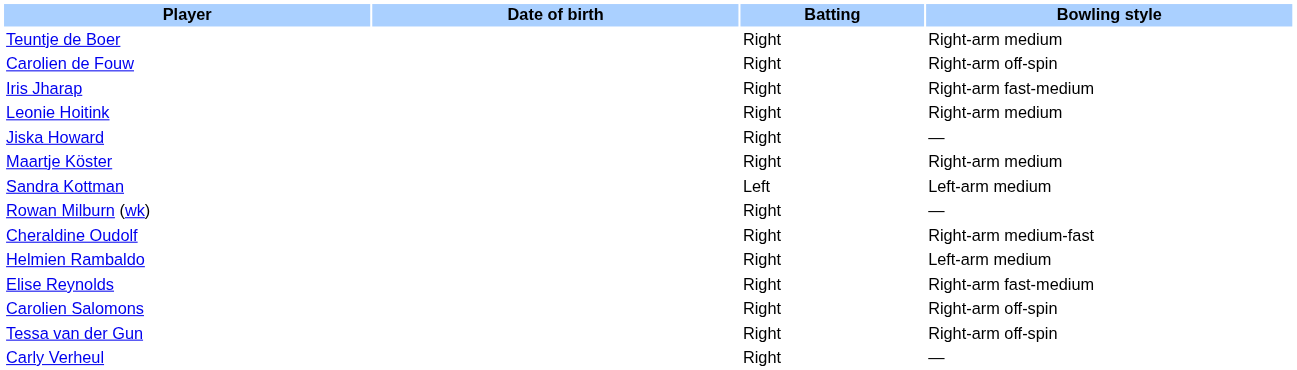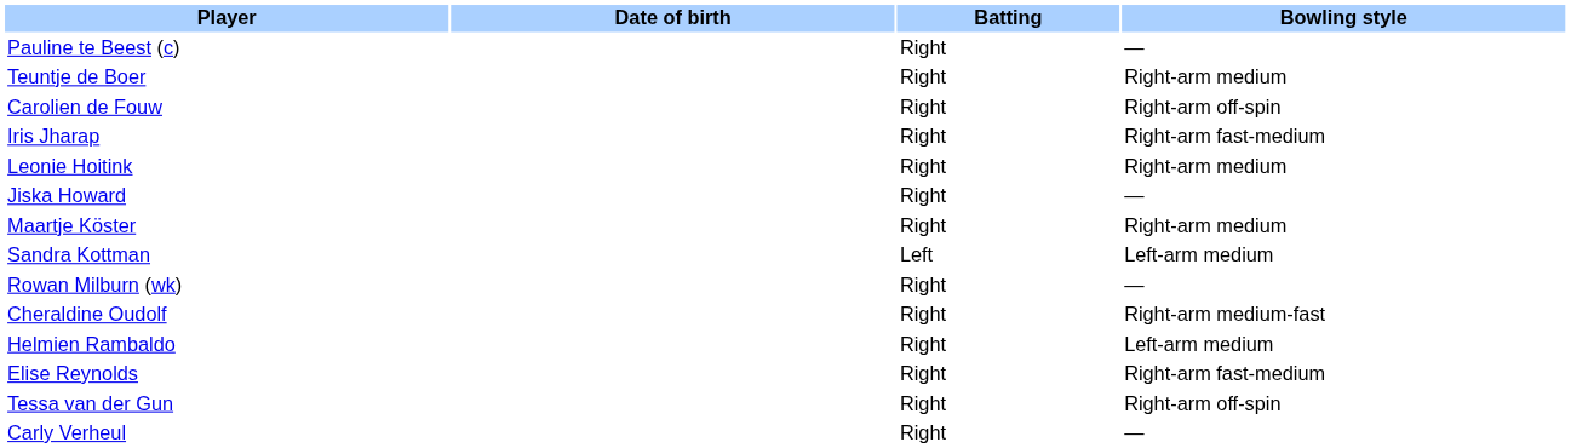+ row: Pauline te Beest (c) | Right | —
- row: Carolien Salomons | Right | Right-arm off-spin
